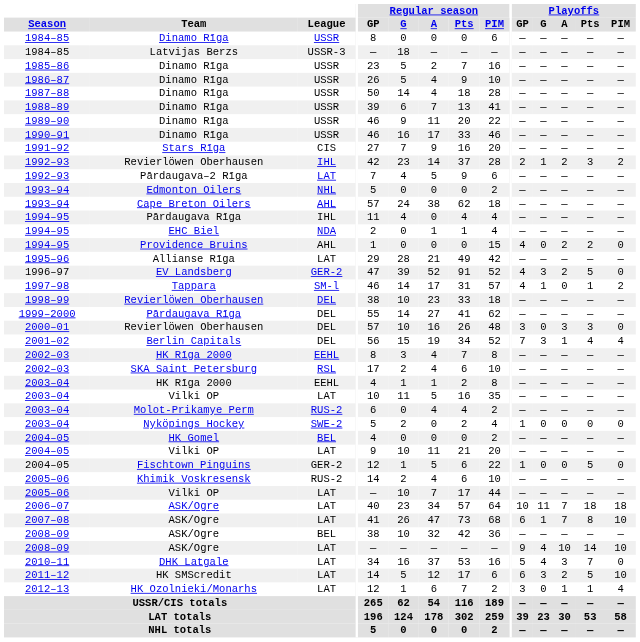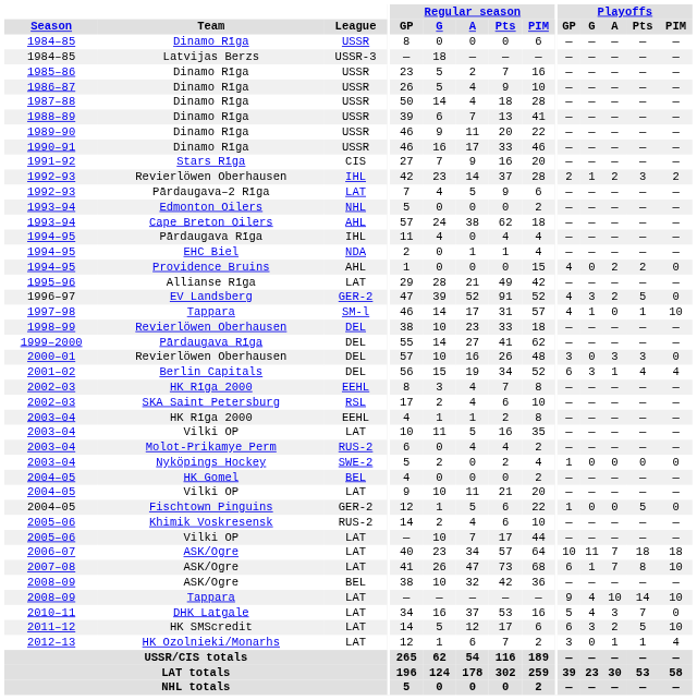1997–98 | Playoffs / PIM: 2 -> 10
2001–02 | Playoffs / GP: 7 -> 6
2008–09 / LAT | Team: ASK/Ogre -> Tappara
